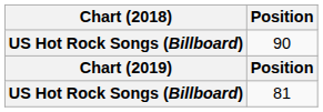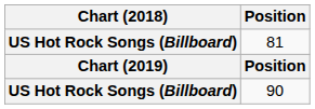rows swapped: 81 <-> 90
